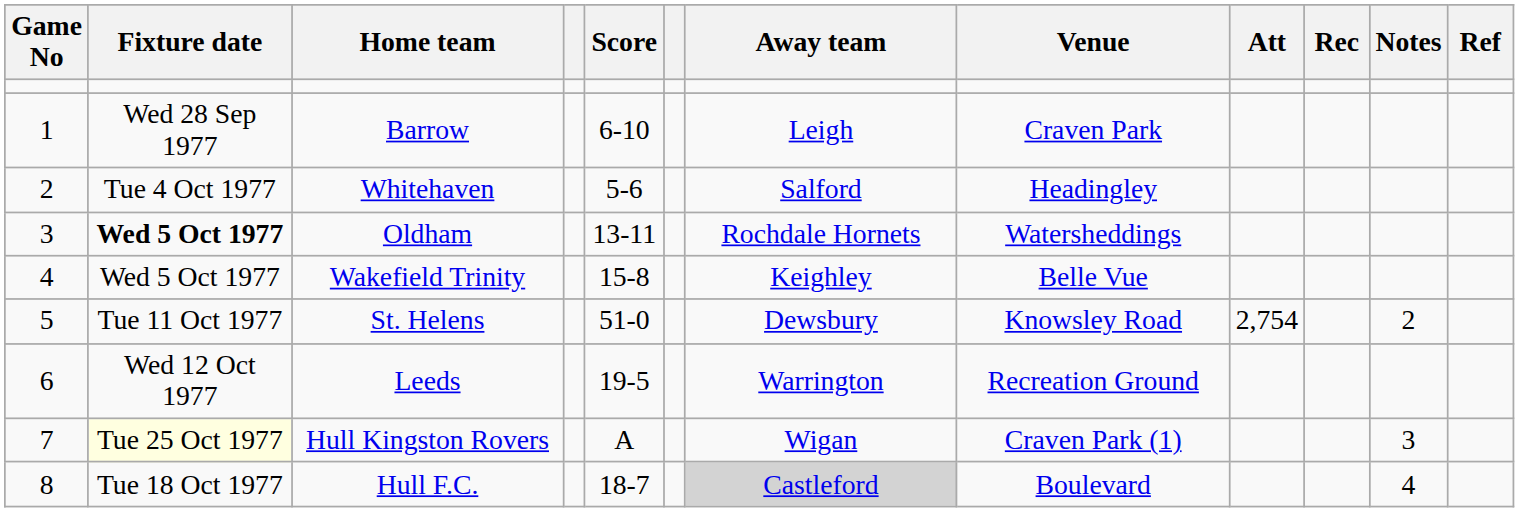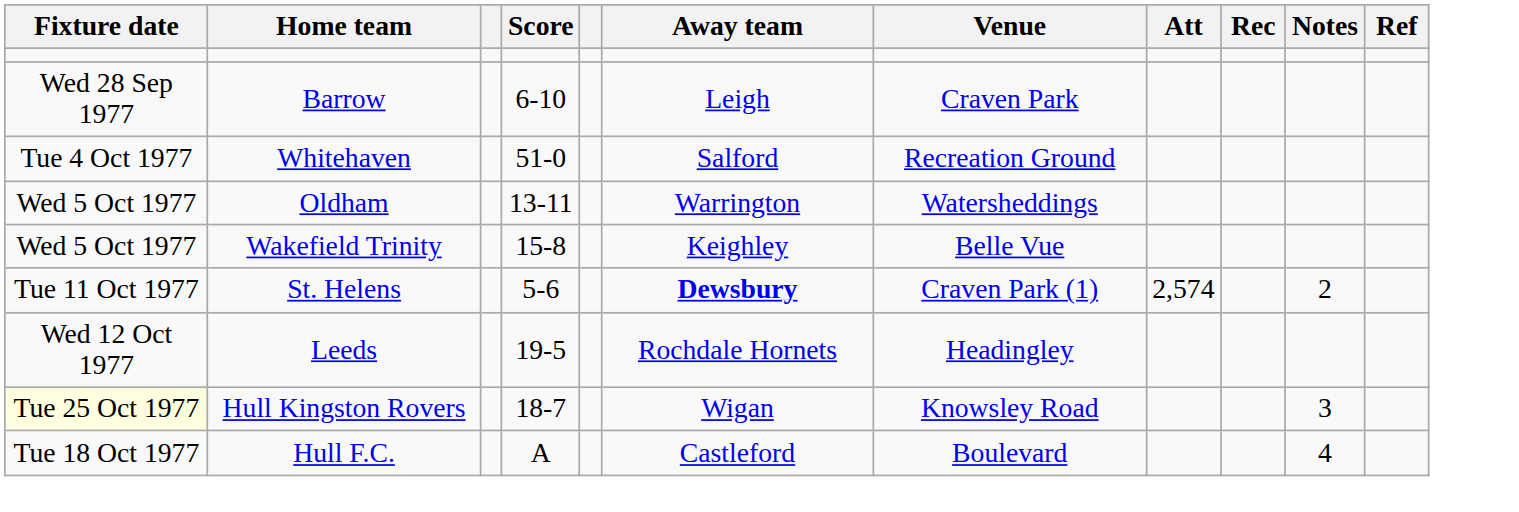- column: Game No | 1 | 2 | 3 | 4 | 5 | 6 | 7 | 8
Whitehaven | Score: 5-6 -> 51-0
Whitehaven | Venue: Headingley -> Recreation Ground
Oldham | Fixture date: bold -> normal
Oldham | Away team: Rochdale Hornets -> Warrington
St. Helens | Score: 51-0 -> 5-6
St. Helens | Away team: normal -> bold
St. Helens | Venue: Knowsley Road -> Craven Park (1)
St. Helens | Att: 2,754 -> 2,574
Leeds | Away team: Warrington -> Rochdale Hornets
Leeds | Venue: Recreation Ground -> Headingley
Hull Kingston Rovers | Score: A -> 18-7
Hull Kingston Rovers | Venue: Craven Park (1) -> Knowsley Road
Hull F.C. | Score: 18-7 -> A
Hull F.C. | Away team: lightgrey background -> no background
